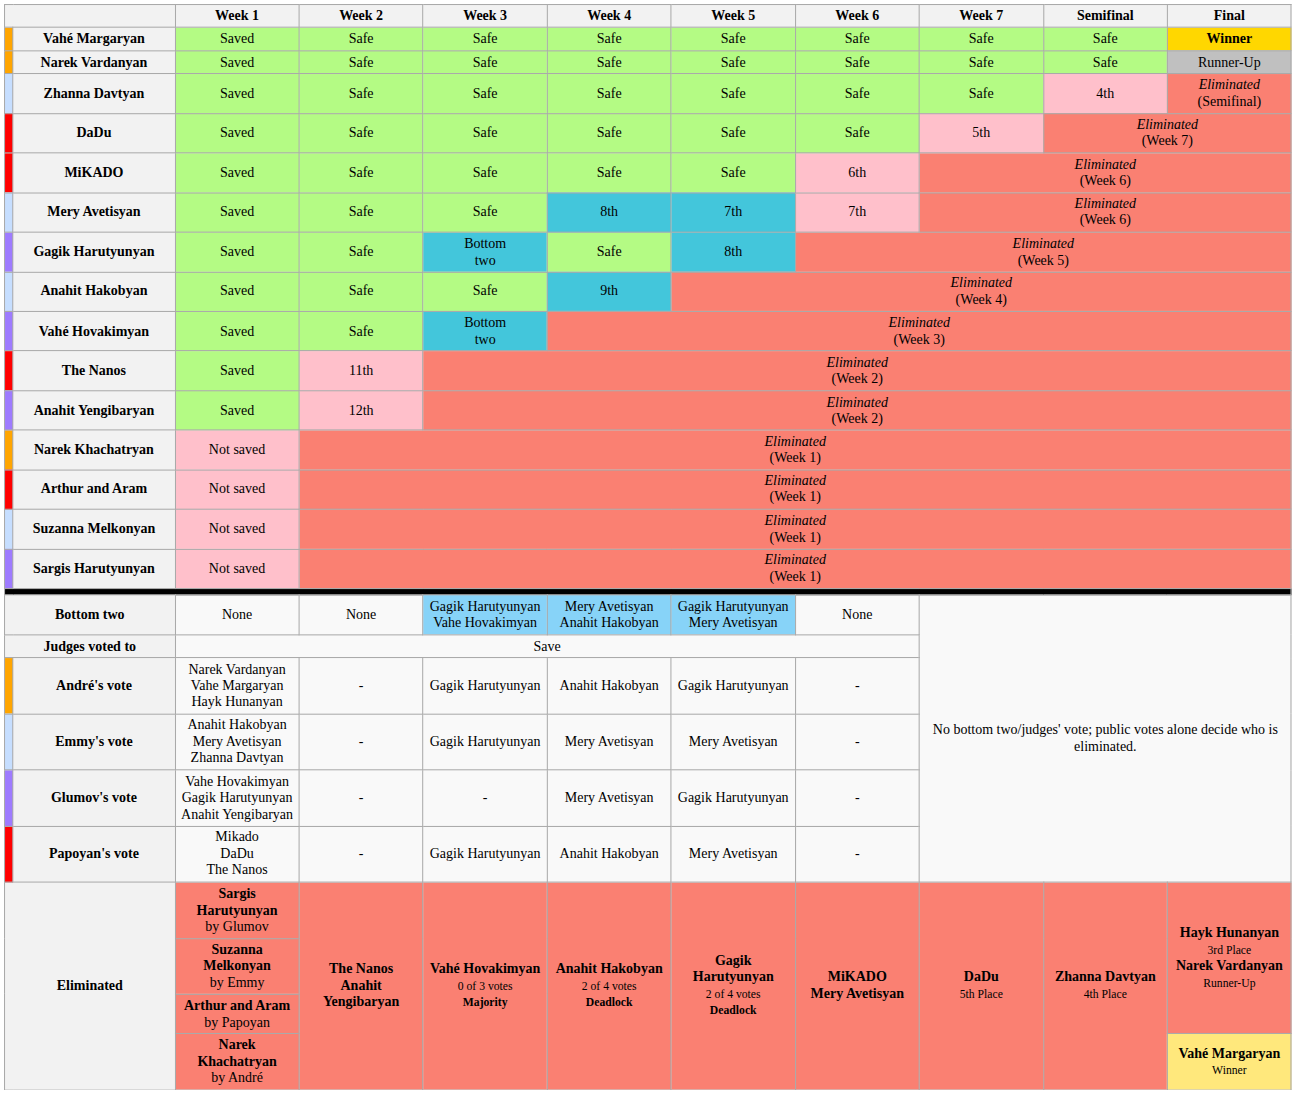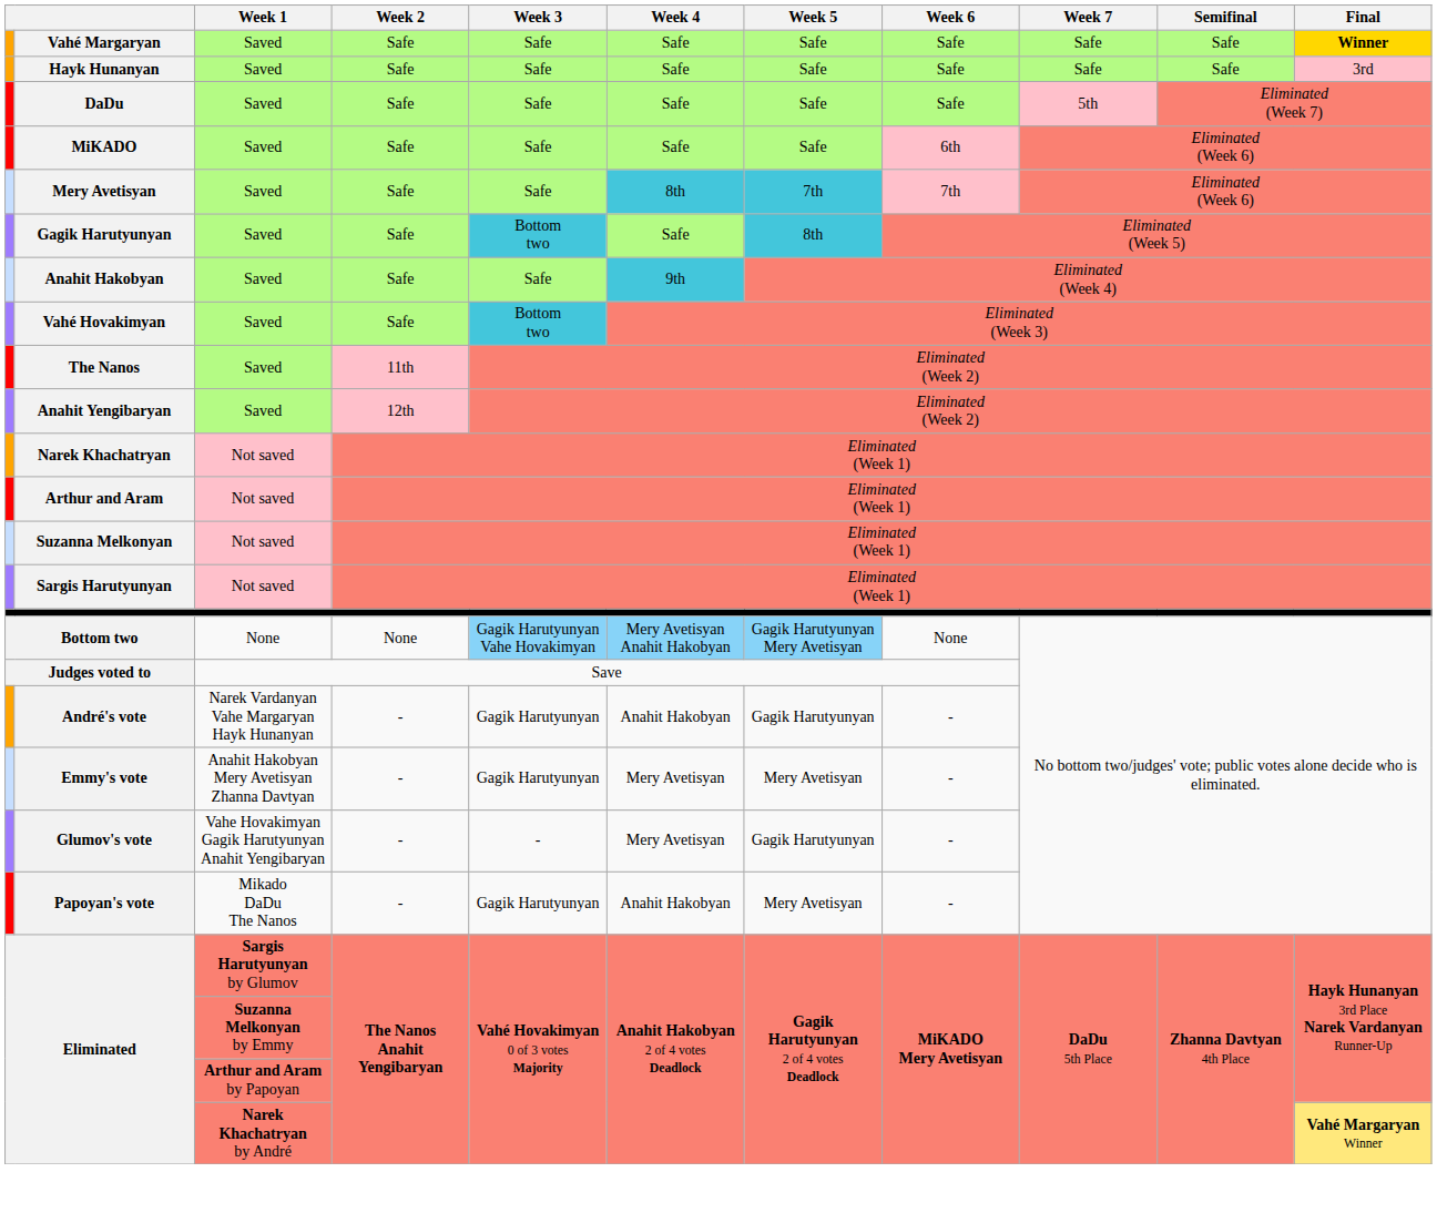- row: Narek Vardanyan | Saved | Safe | Safe | Safe | Safe | Safe | Safe | Safe | Runner-Up
+ row: Hayk Hunanyan | Saved | Safe | Safe | Safe | Safe | Safe | Safe | Safe | 3rd
- row: Zhanna Davtyan | Saved | Safe | Safe | Safe | Safe | Safe | Safe | 4th | Eliminated (Semifinal)
